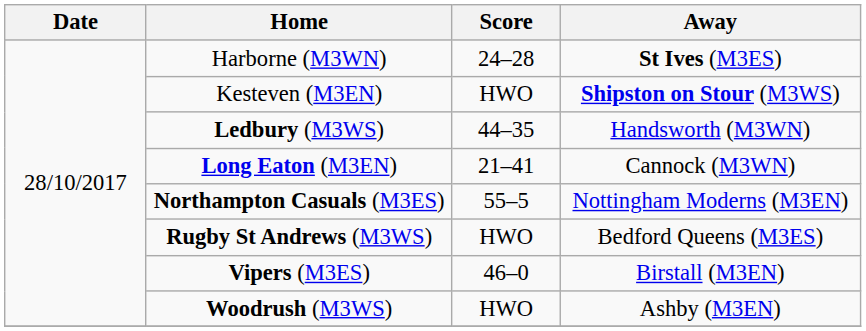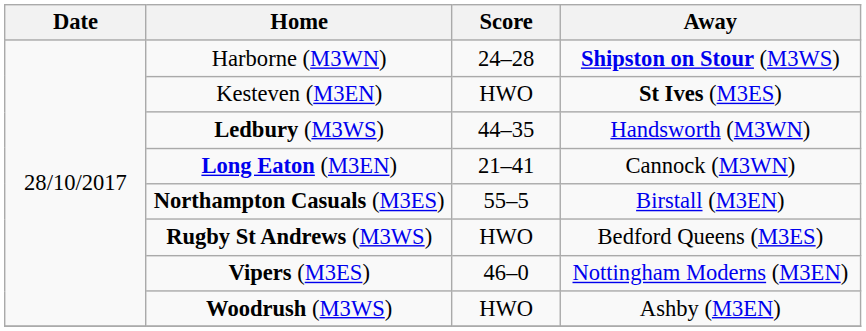Harborne (M3WN) | Away: St Ives (M3ES) -> Shipston on Stour (M3WS)
Kesteven (M3EN) | Away: Shipston on Stour (M3WS) -> St Ives (M3ES)
Northampton Casuals (M3ES) | Away: Nottingham Moderns (M3EN) -> Birstall (M3EN)
Vipers (M3ES) | Away: Birstall (M3EN) -> Nottingham Moderns (M3EN)
